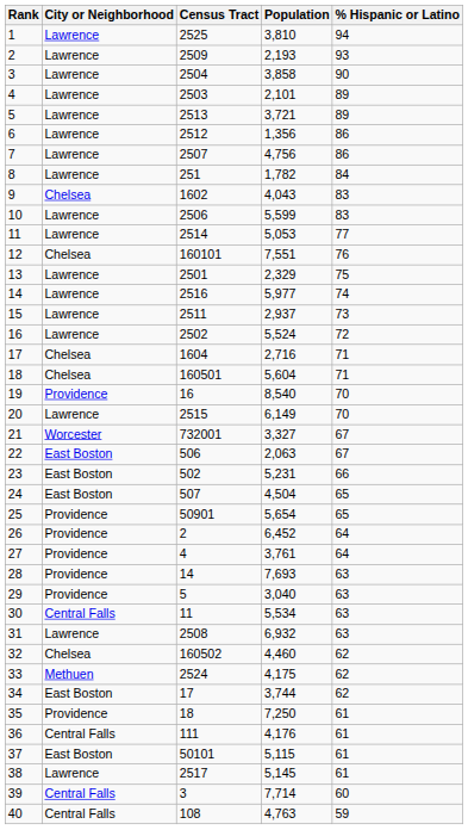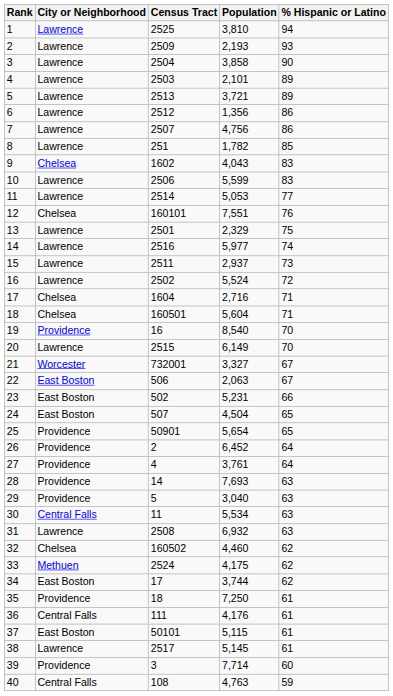8 | % Hispanic or Latino: 84 -> 85
39 | City or Neighborhood: Central Falls -> Providence
